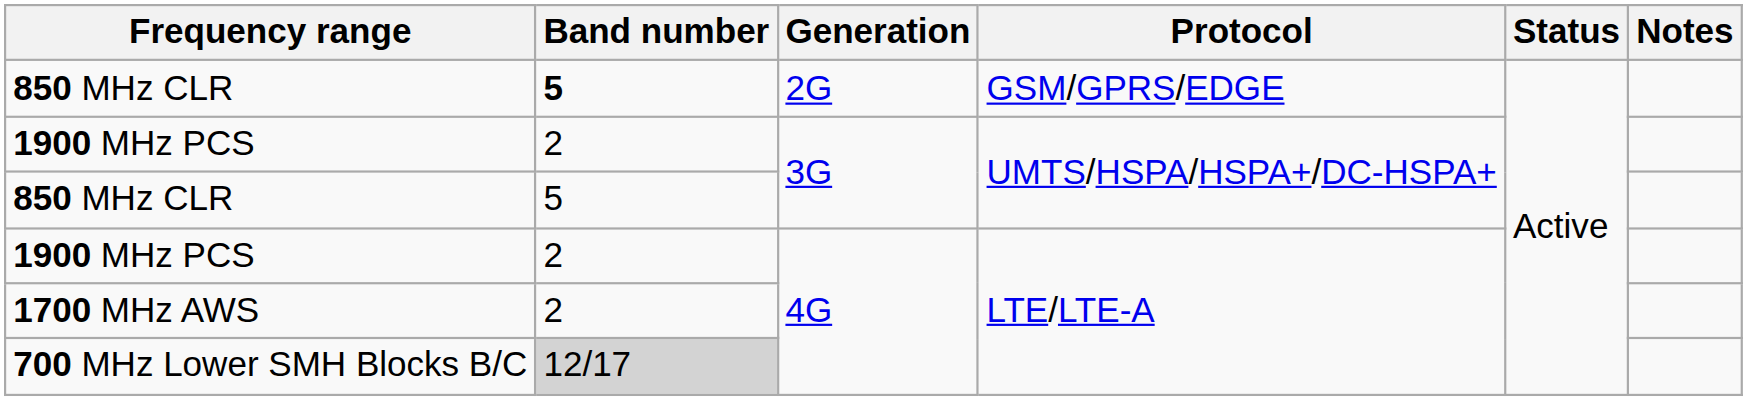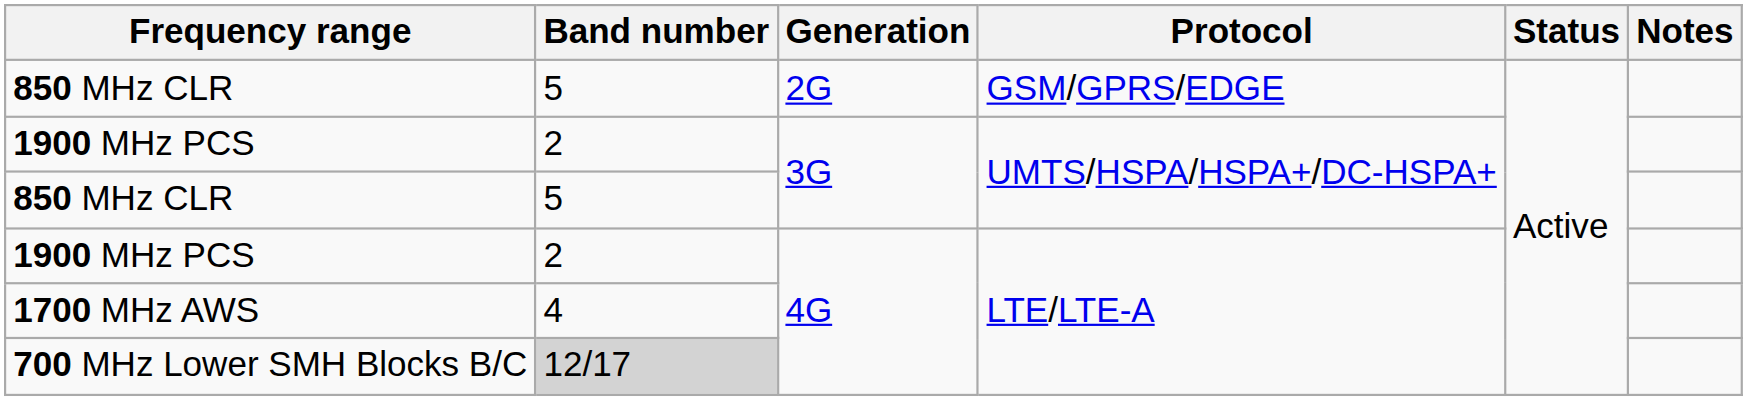850 MHz CLR / 2G | Band number: bold -> normal
1700 MHz AWS | Band number: 2 -> 4
